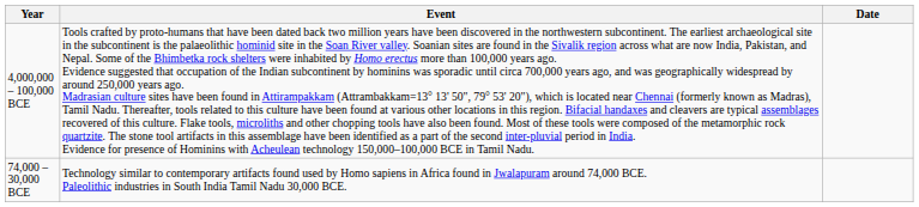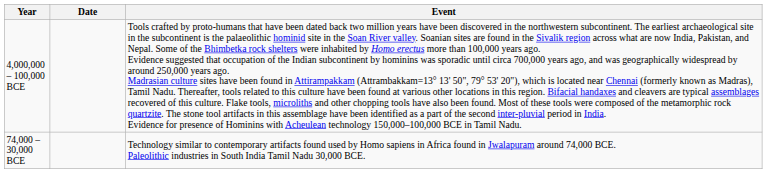columns swapped: Date <-> Event
